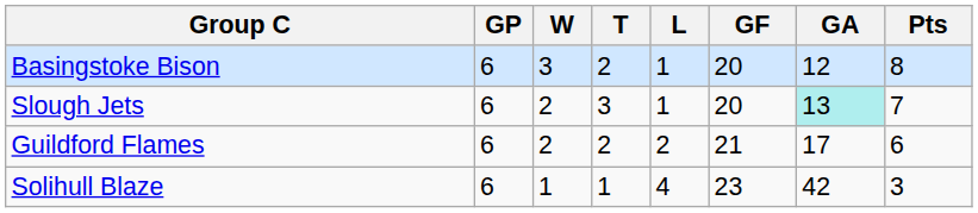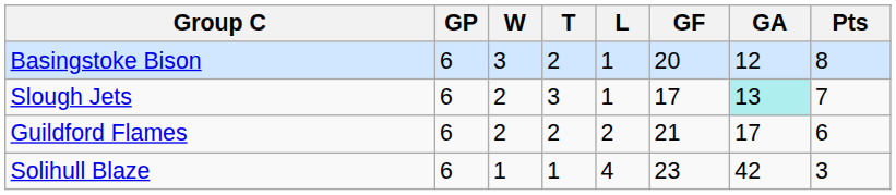Slough Jets | GF: 20 -> 17
